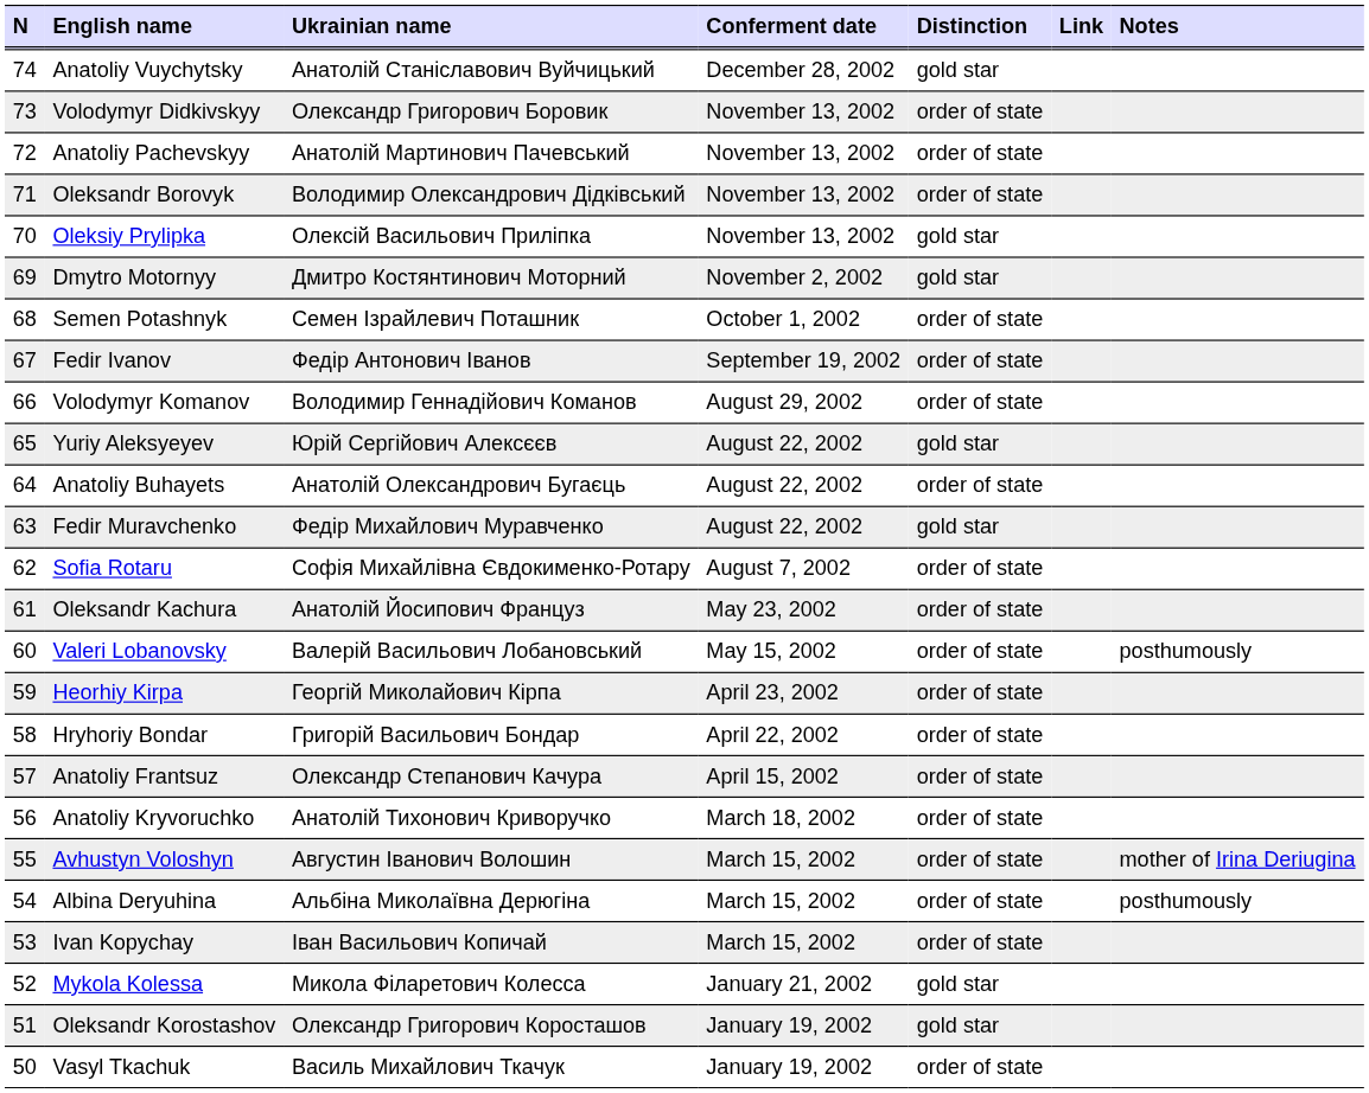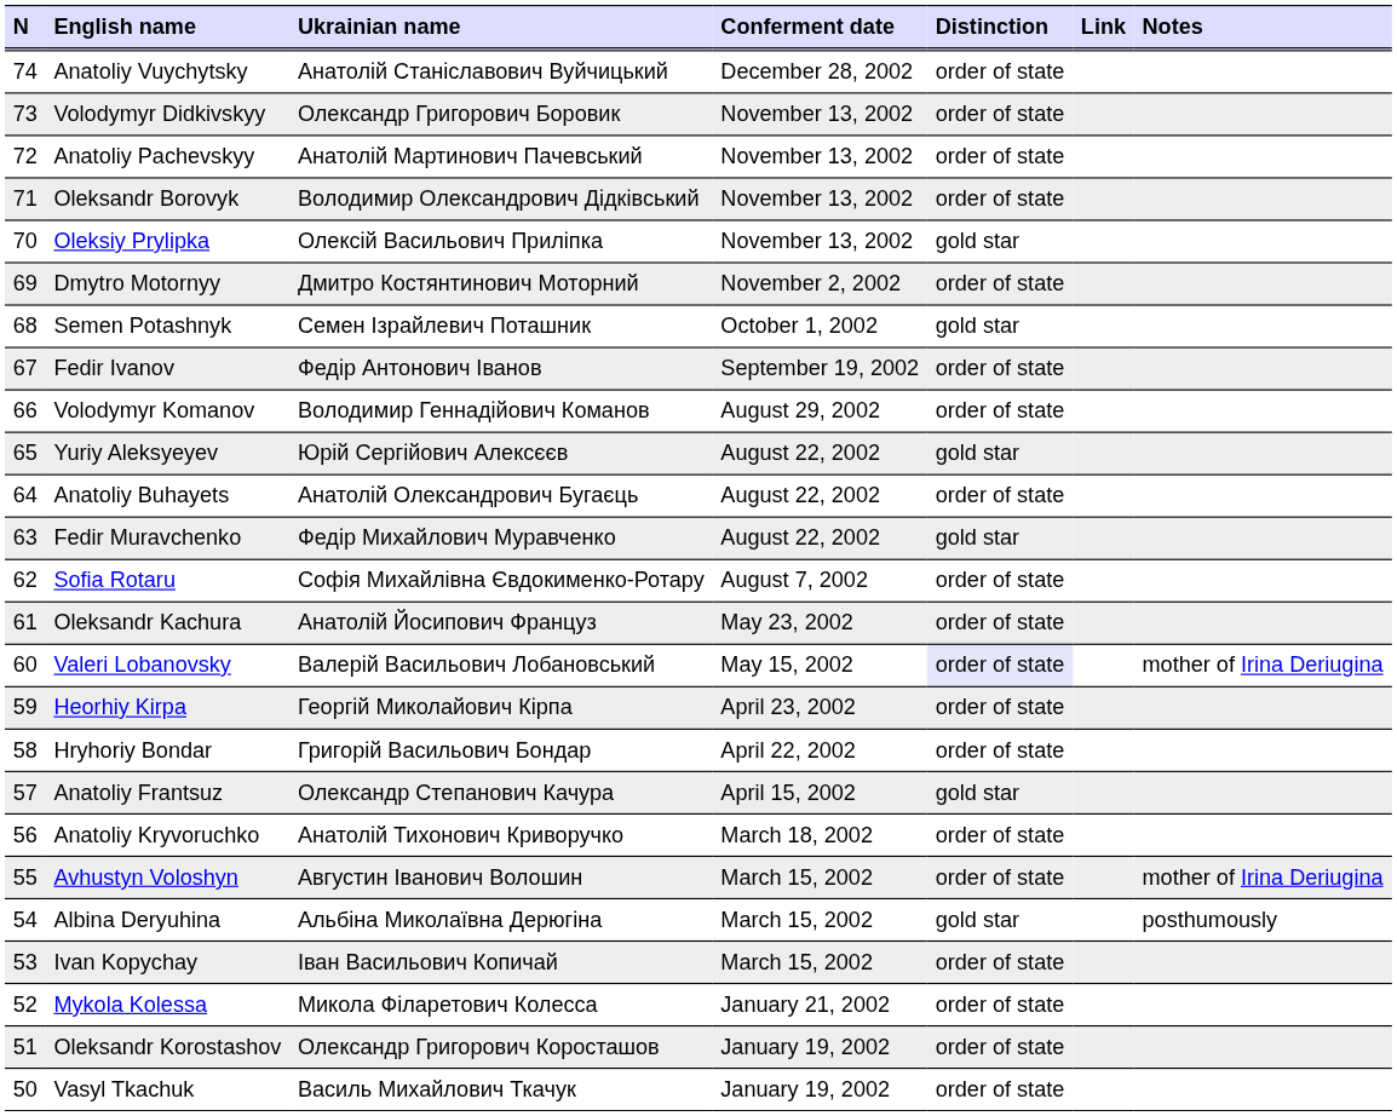Anatoliy Vuychytsky | Distinction: gold star -> order of state
Dmytro Motornyy | Distinction: gold star -> order of state
Semen Potashnyk | Distinction: order of state -> gold star
Valeri Lobanovsky | Distinction: no background -> lavender background
Valeri Lobanovsky | Notes: posthumously -> mother of Irina Deriugina
Anatoliy Frantsuz | Distinction: order of state -> gold star
Albina Deryuhina | Distinction: order of state -> gold star
Mykola Kolessa | Distinction: gold star -> order of state
Oleksandr Korostashov | Distinction: gold star -> order of state
